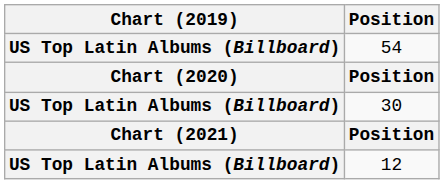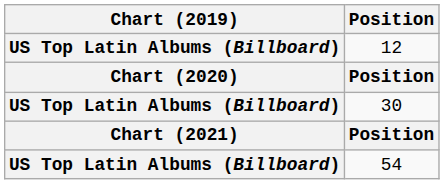rows swapped: 12 <-> 54
